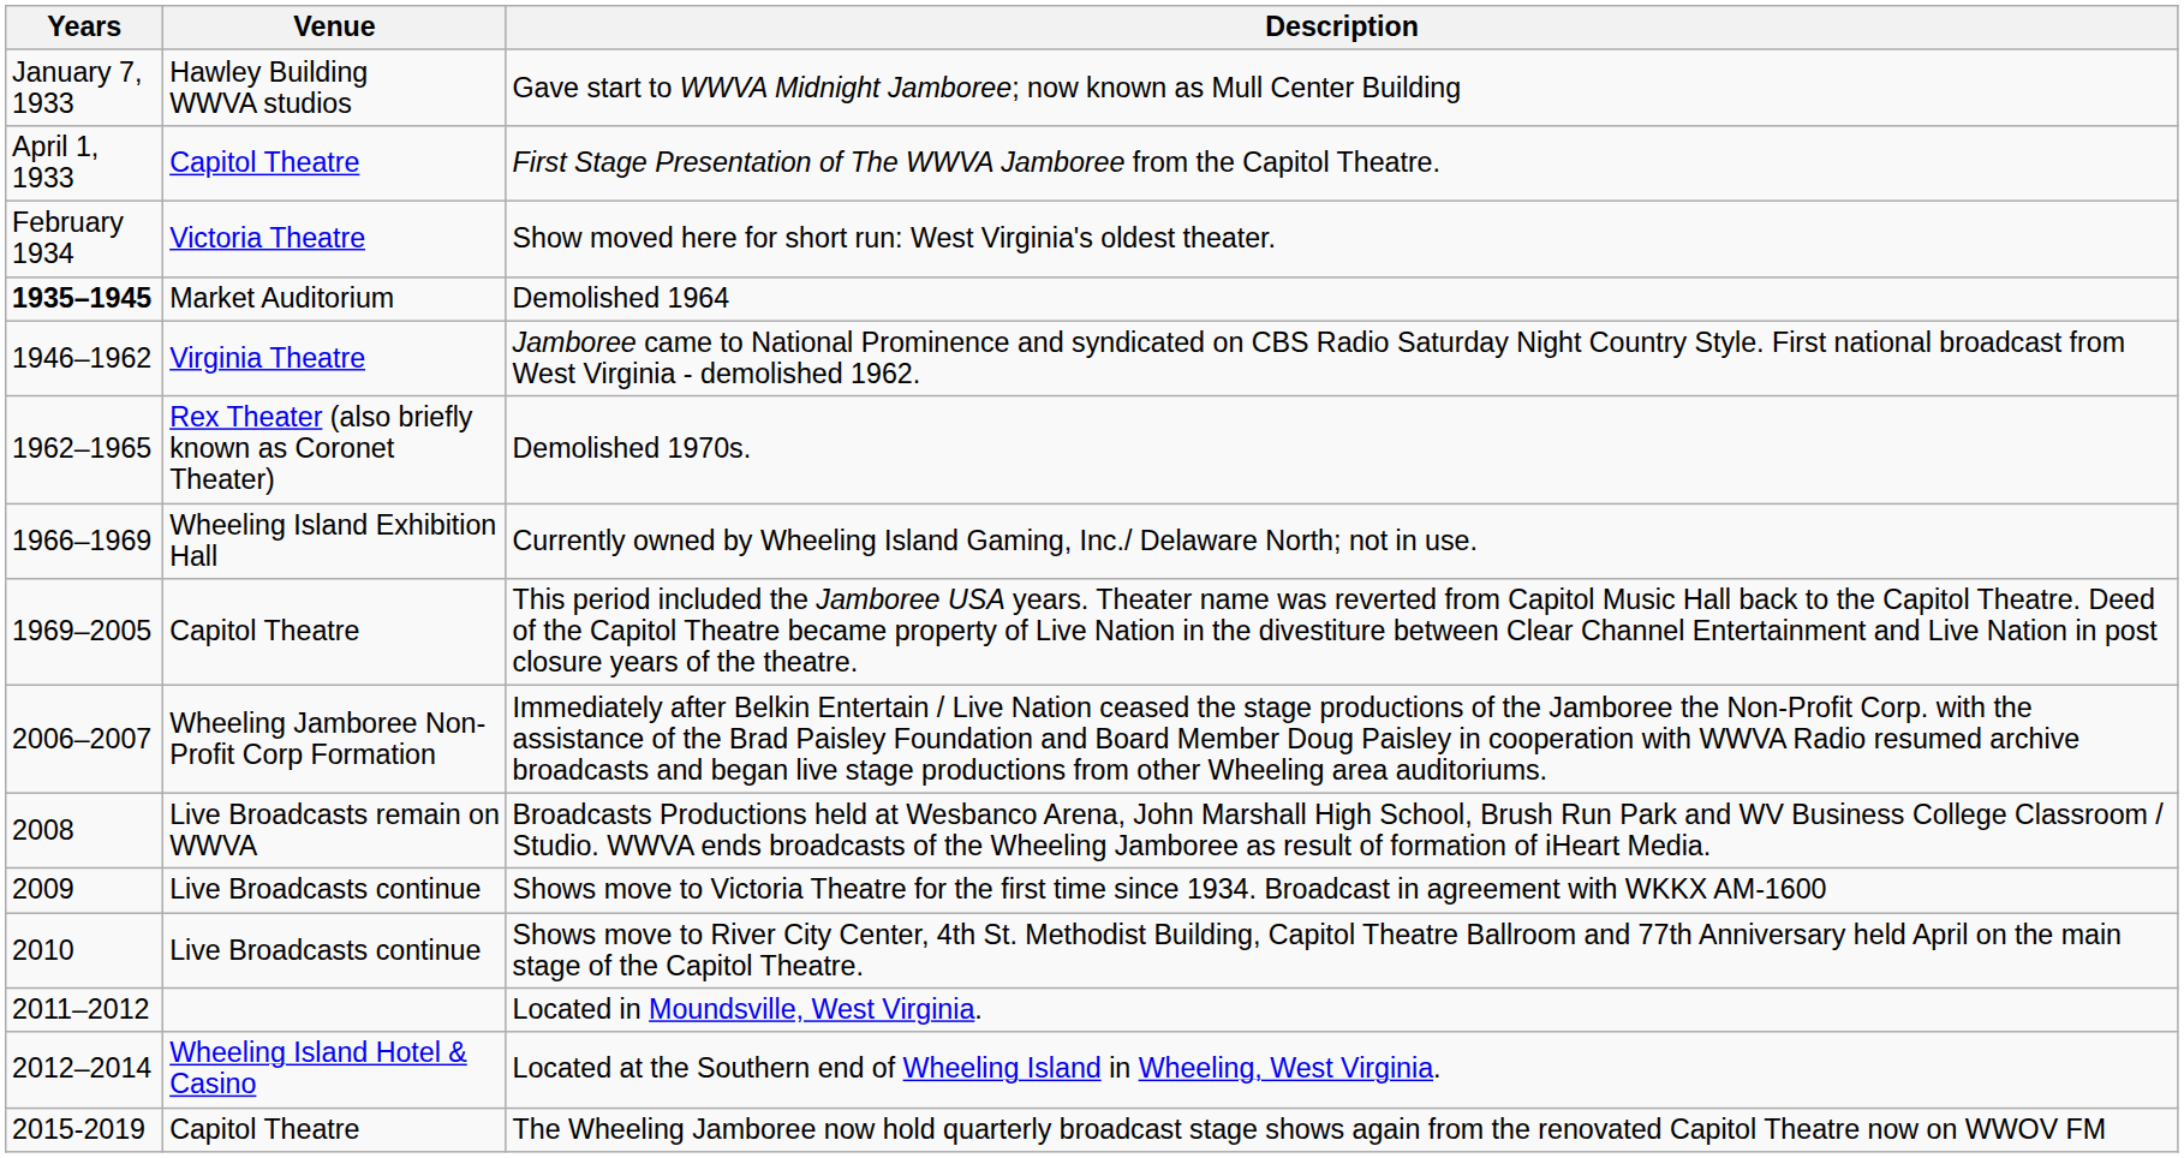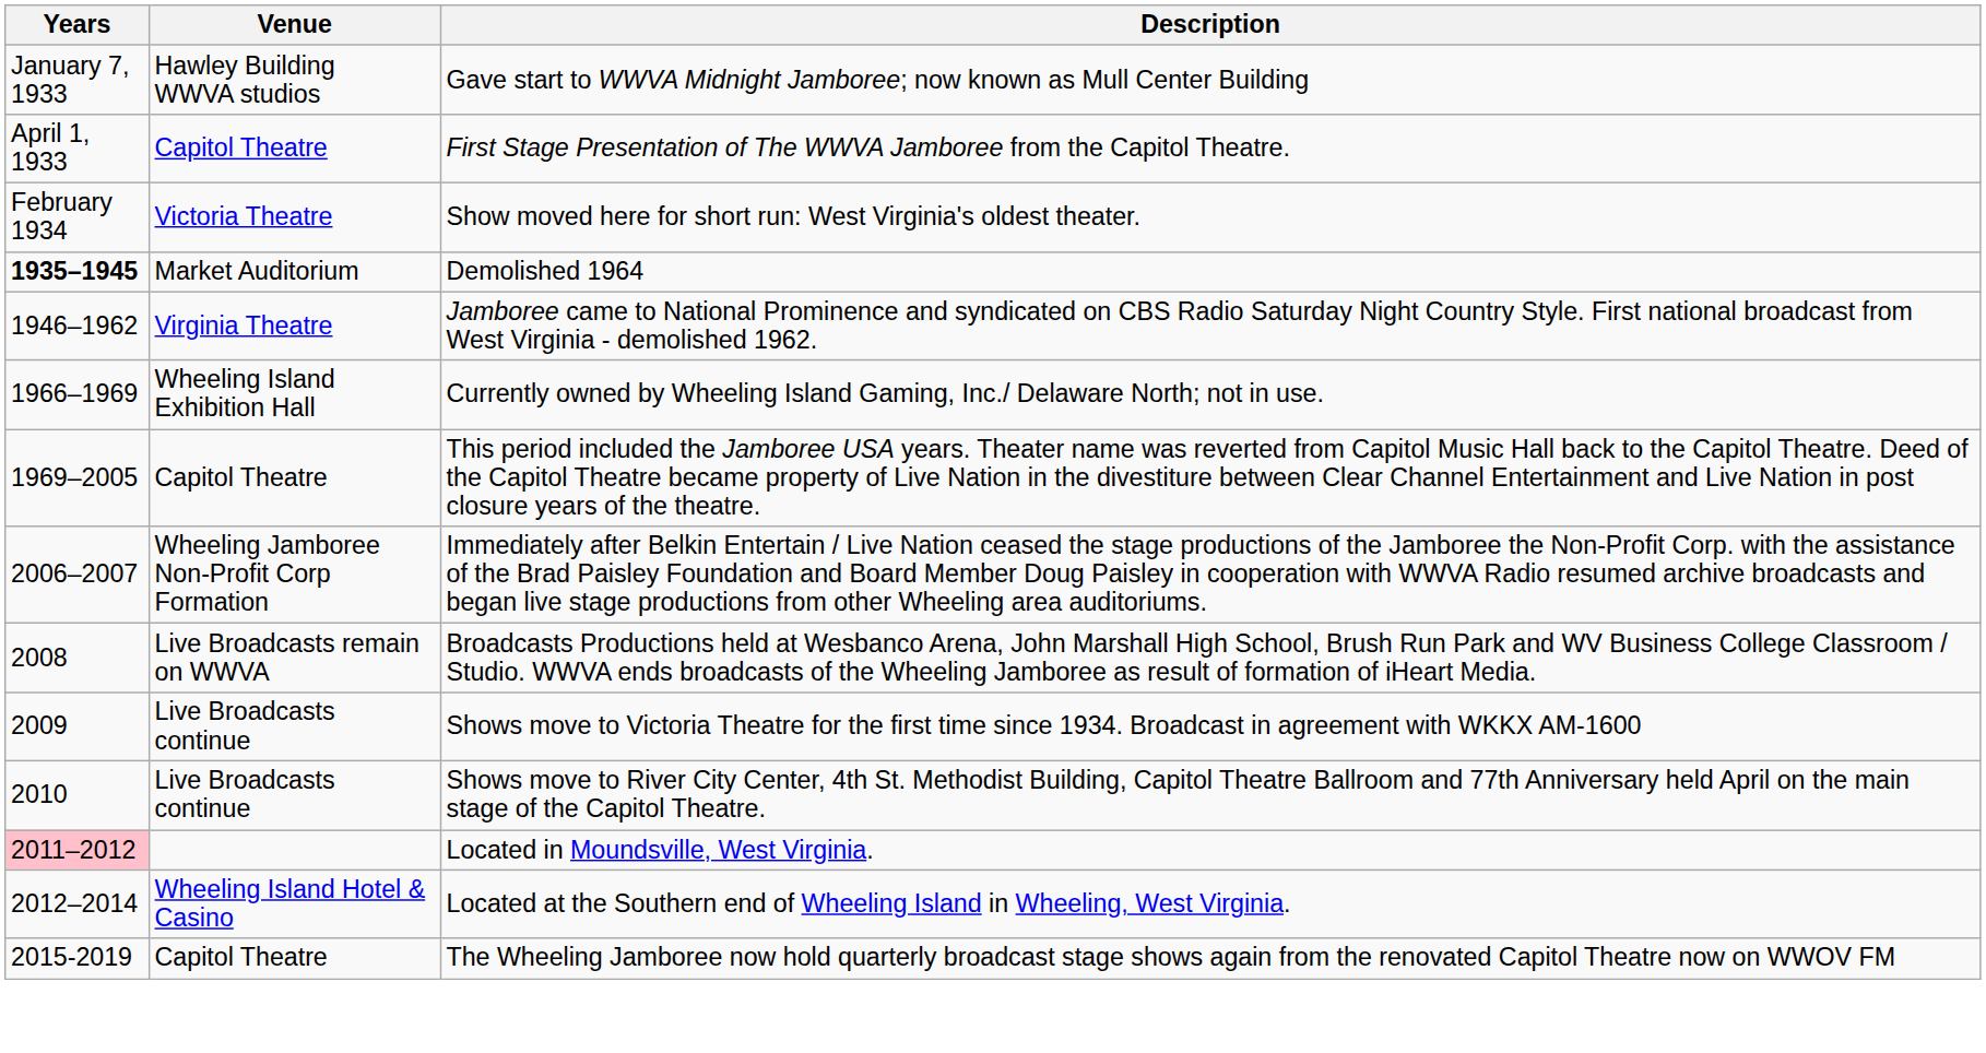- row: 1962–1965 | Rex Theater (also briefly known as Coronet Theater) | Demolished 1970s.
Located in Moundsville, West Virginia. | Years: no background -> pink background
